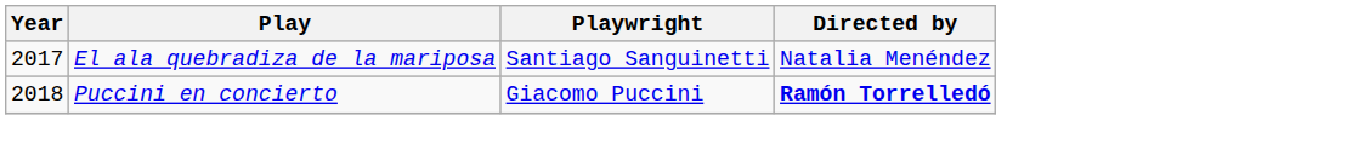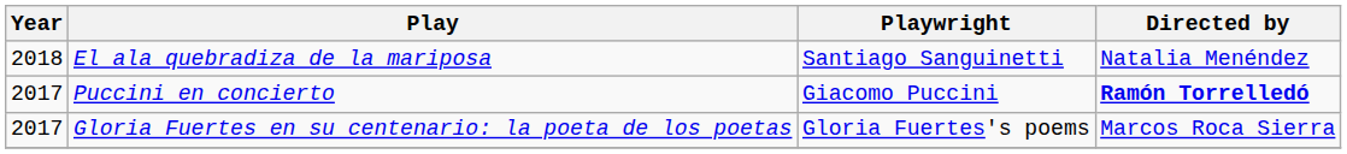El ala quebradiza de la mariposa | Year: 2017 -> 2018
Puccini en concierto | Year: 2018 -> 2017
+ row: 2017 | Gloria Fuertes en su centenario: la poeta de los poetas | Gloria Fuertes's poems | Marcos Roca Sierra
